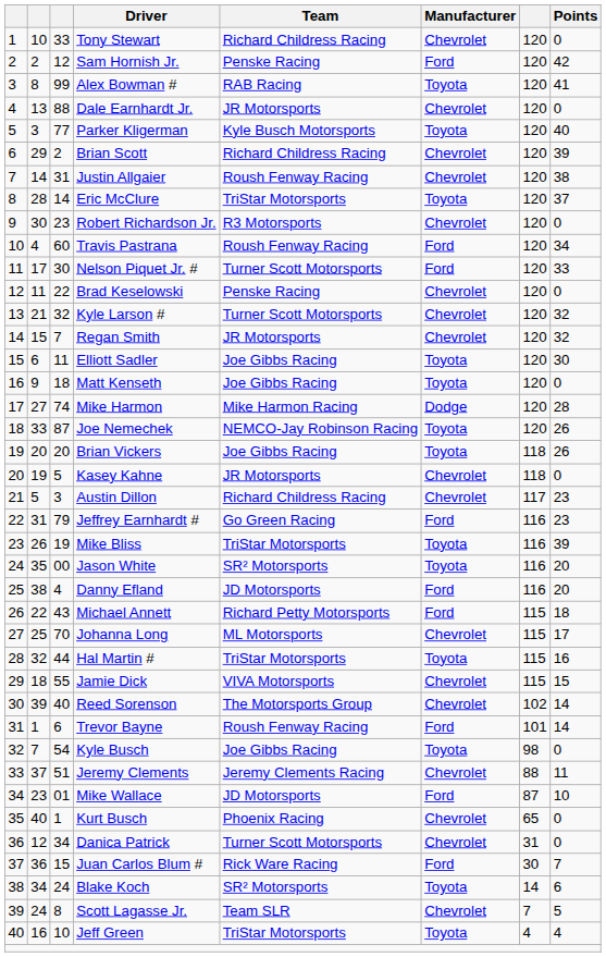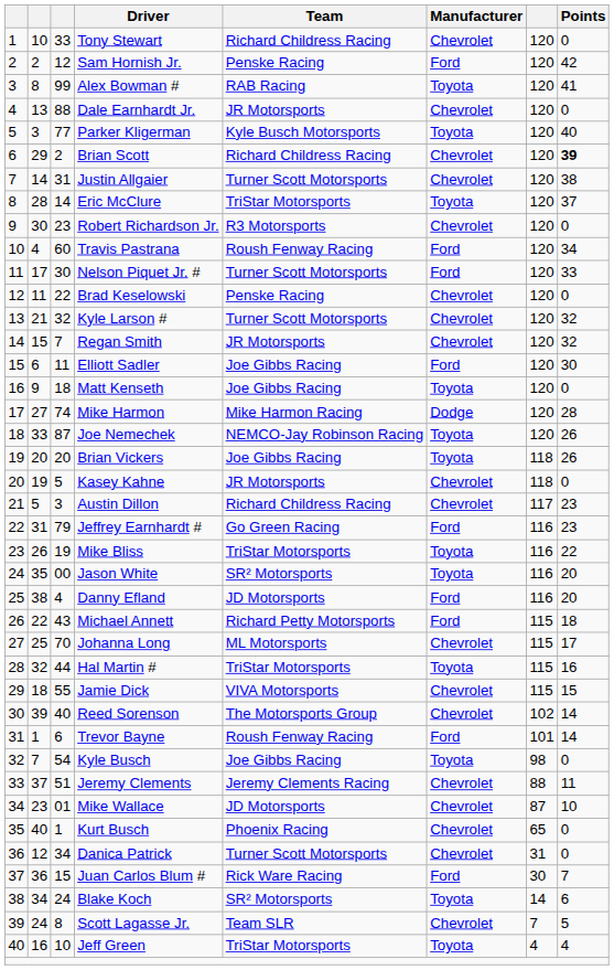Brian Scott | Points: normal -> bold
Justin Allgaier | Team: Roush Fenway Racing -> Turner Scott Motorsports
Elliott Sadler | Manufacturer: Toyota -> Ford
Mike Bliss | Points: 39 -> 22
Mike Wallace | Manufacturer: Ford -> Chevrolet
